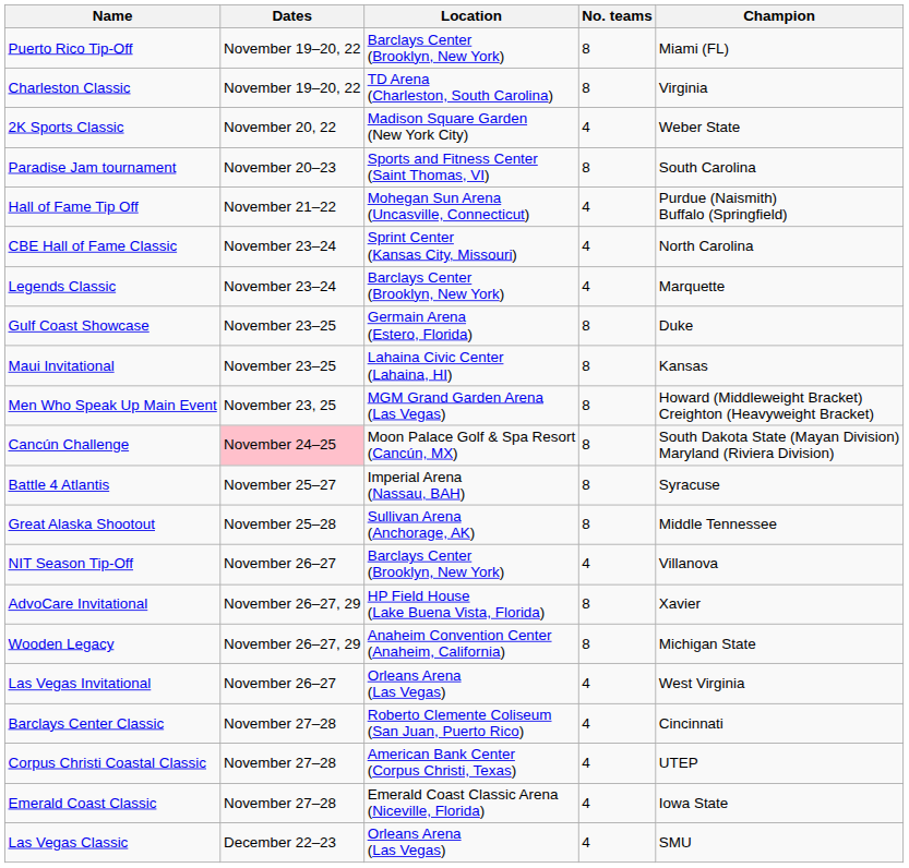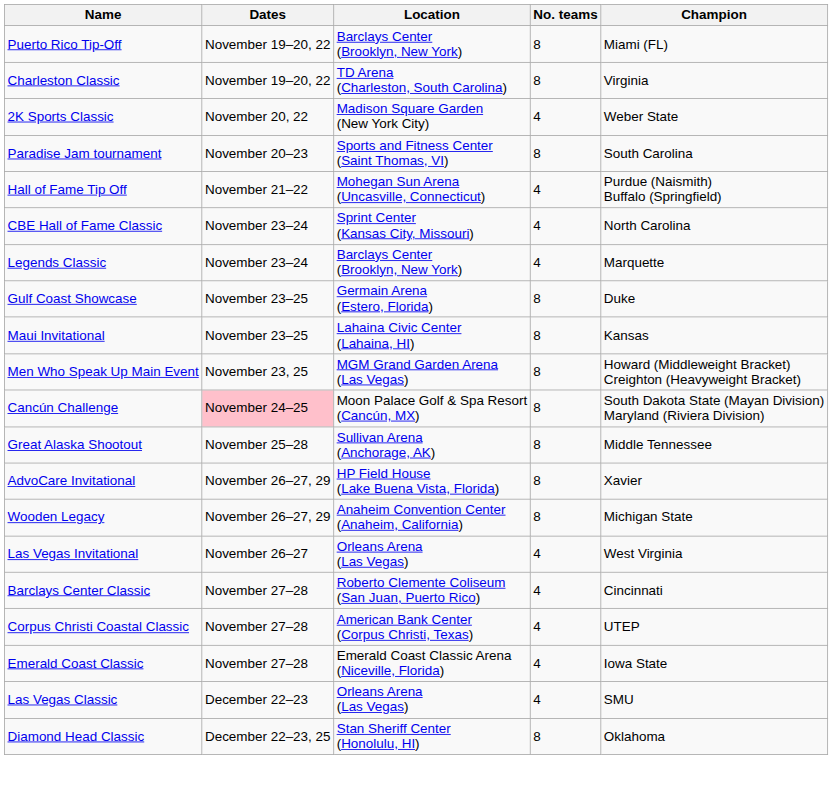- row: Battle 4 Atlantis | November 25–27 | Imperial Arena (Nassau, BAH) | 8 | Syracuse
- row: NIT Season Tip-Off | November 26–27 | Barclays Center (Brooklyn, New York) | 4 | Villanova
+ row: Diamond Head Classic | December 22–23, 25 | Stan Sheriff Center (Honolulu, HI) | 8 | Oklahoma
